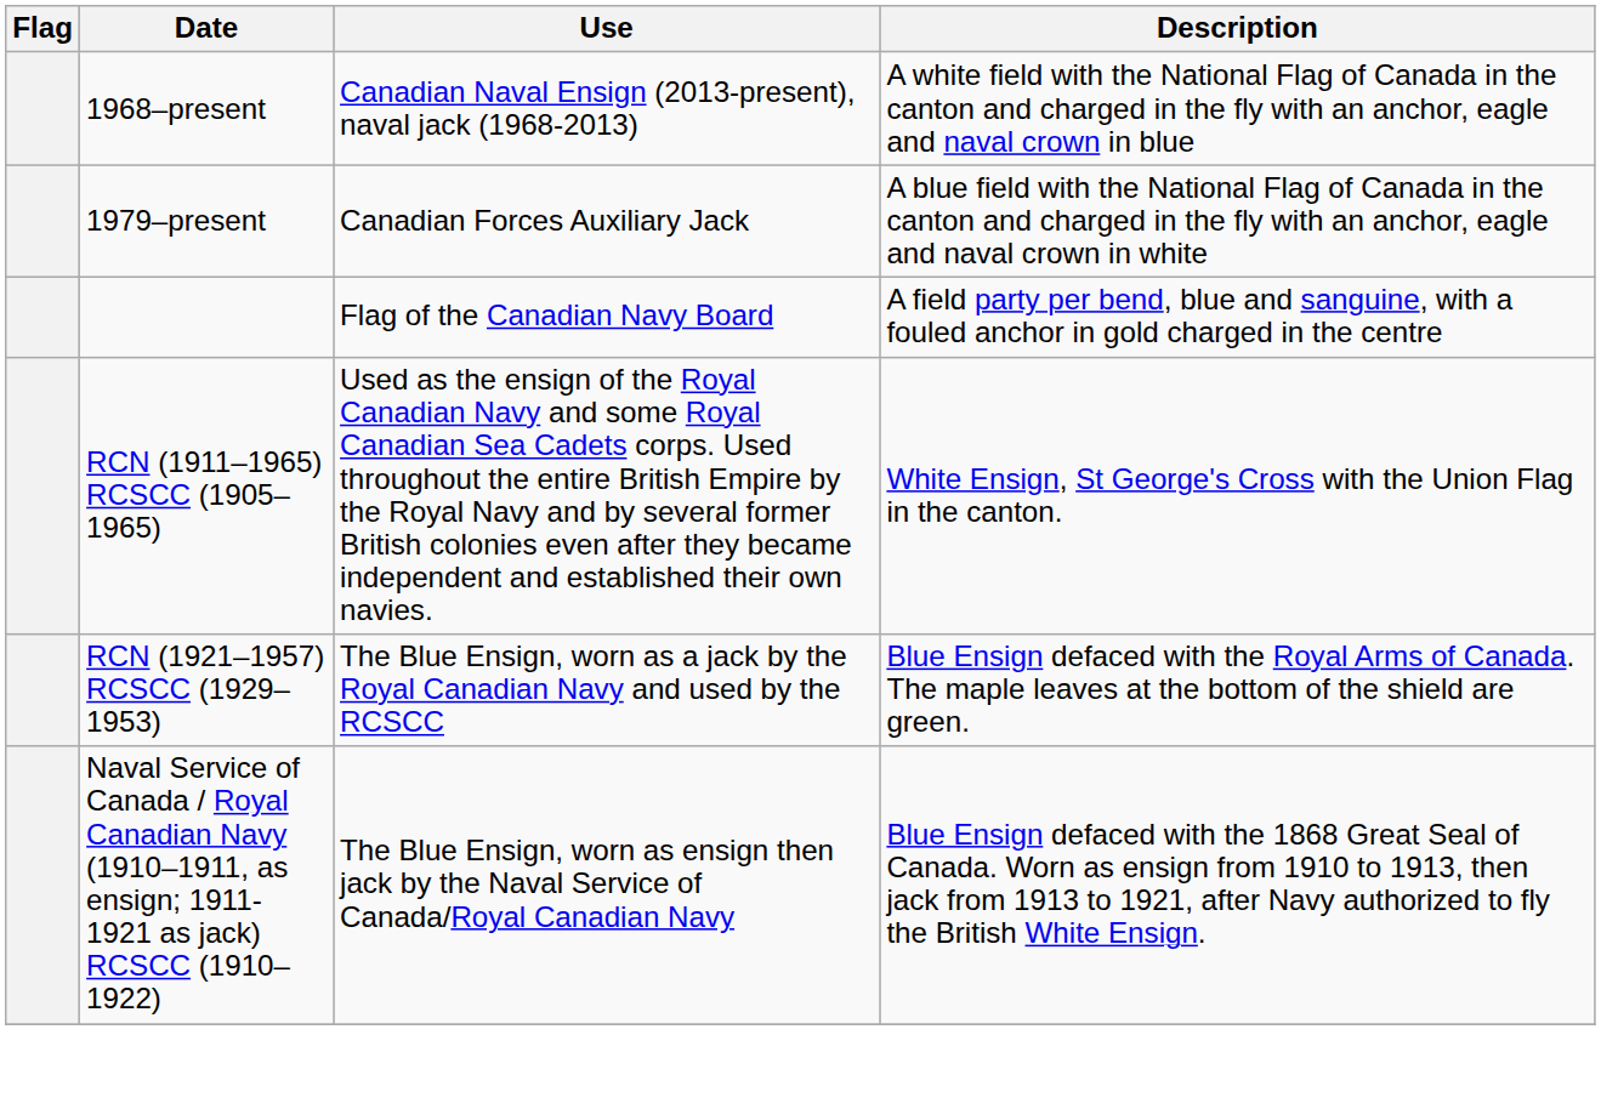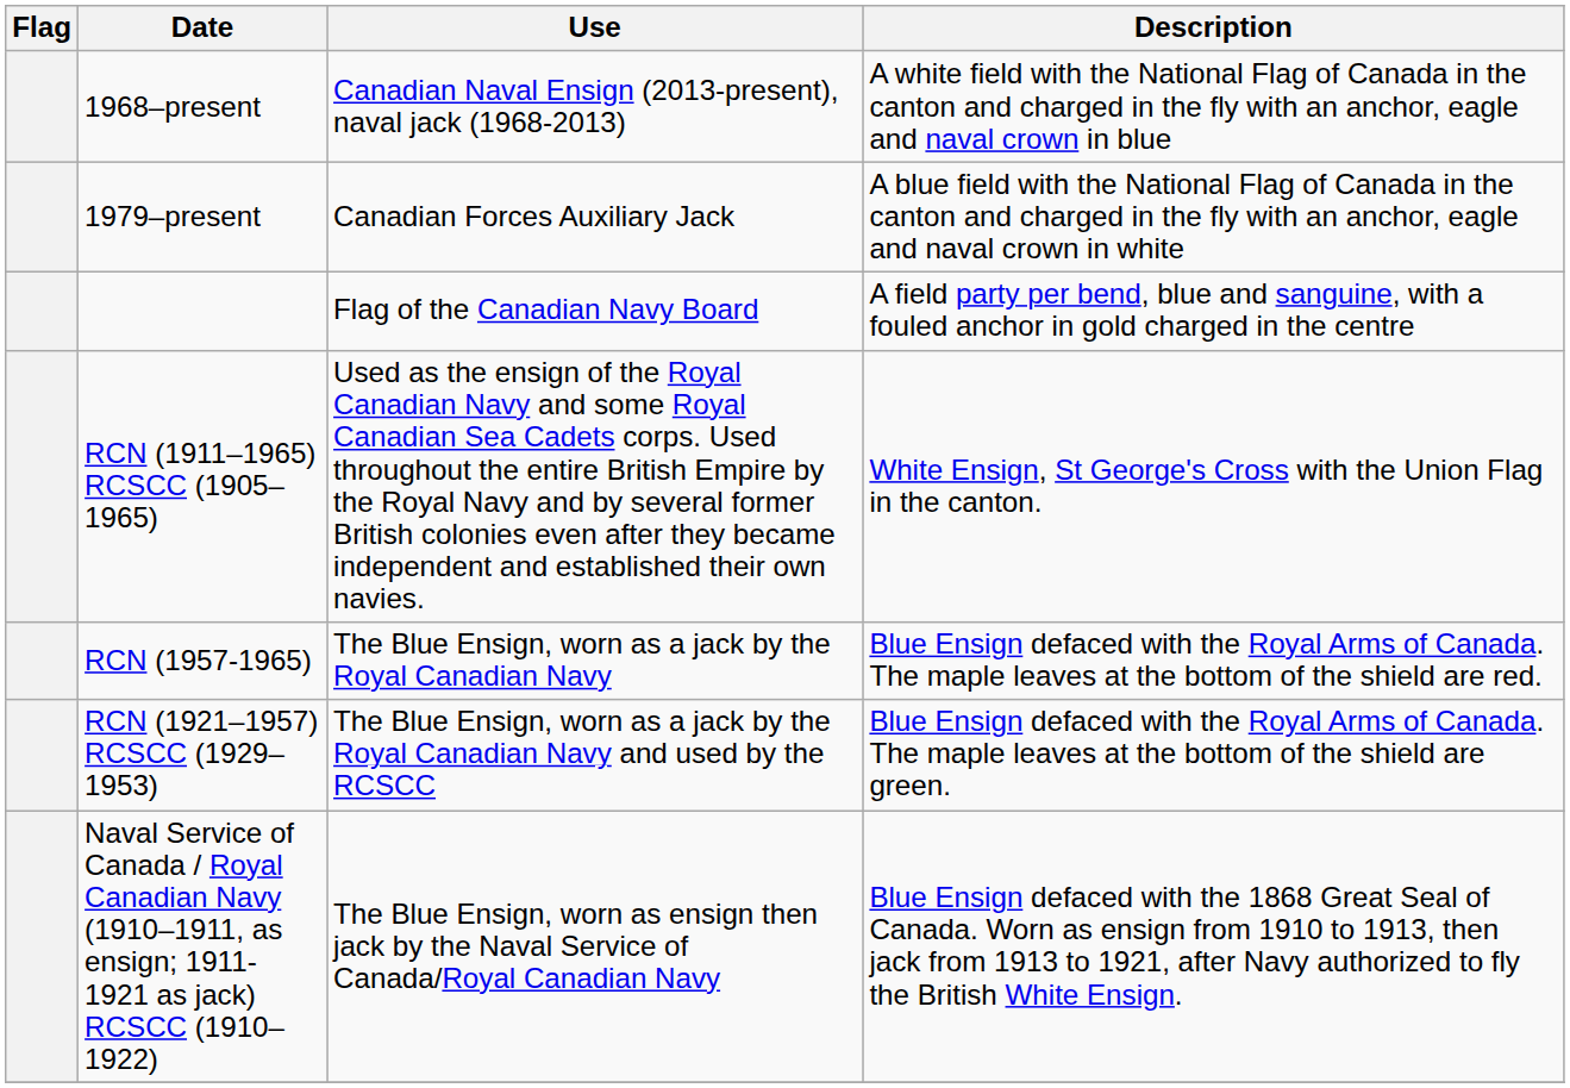+ row: RCN (1957-1965) | The Blue Ensign, worn as a jack by the Royal Canadian Navy | Blue Ensign defaced with the Royal Arms of Canada. The maple leaves at the bottom of the shield are red.
